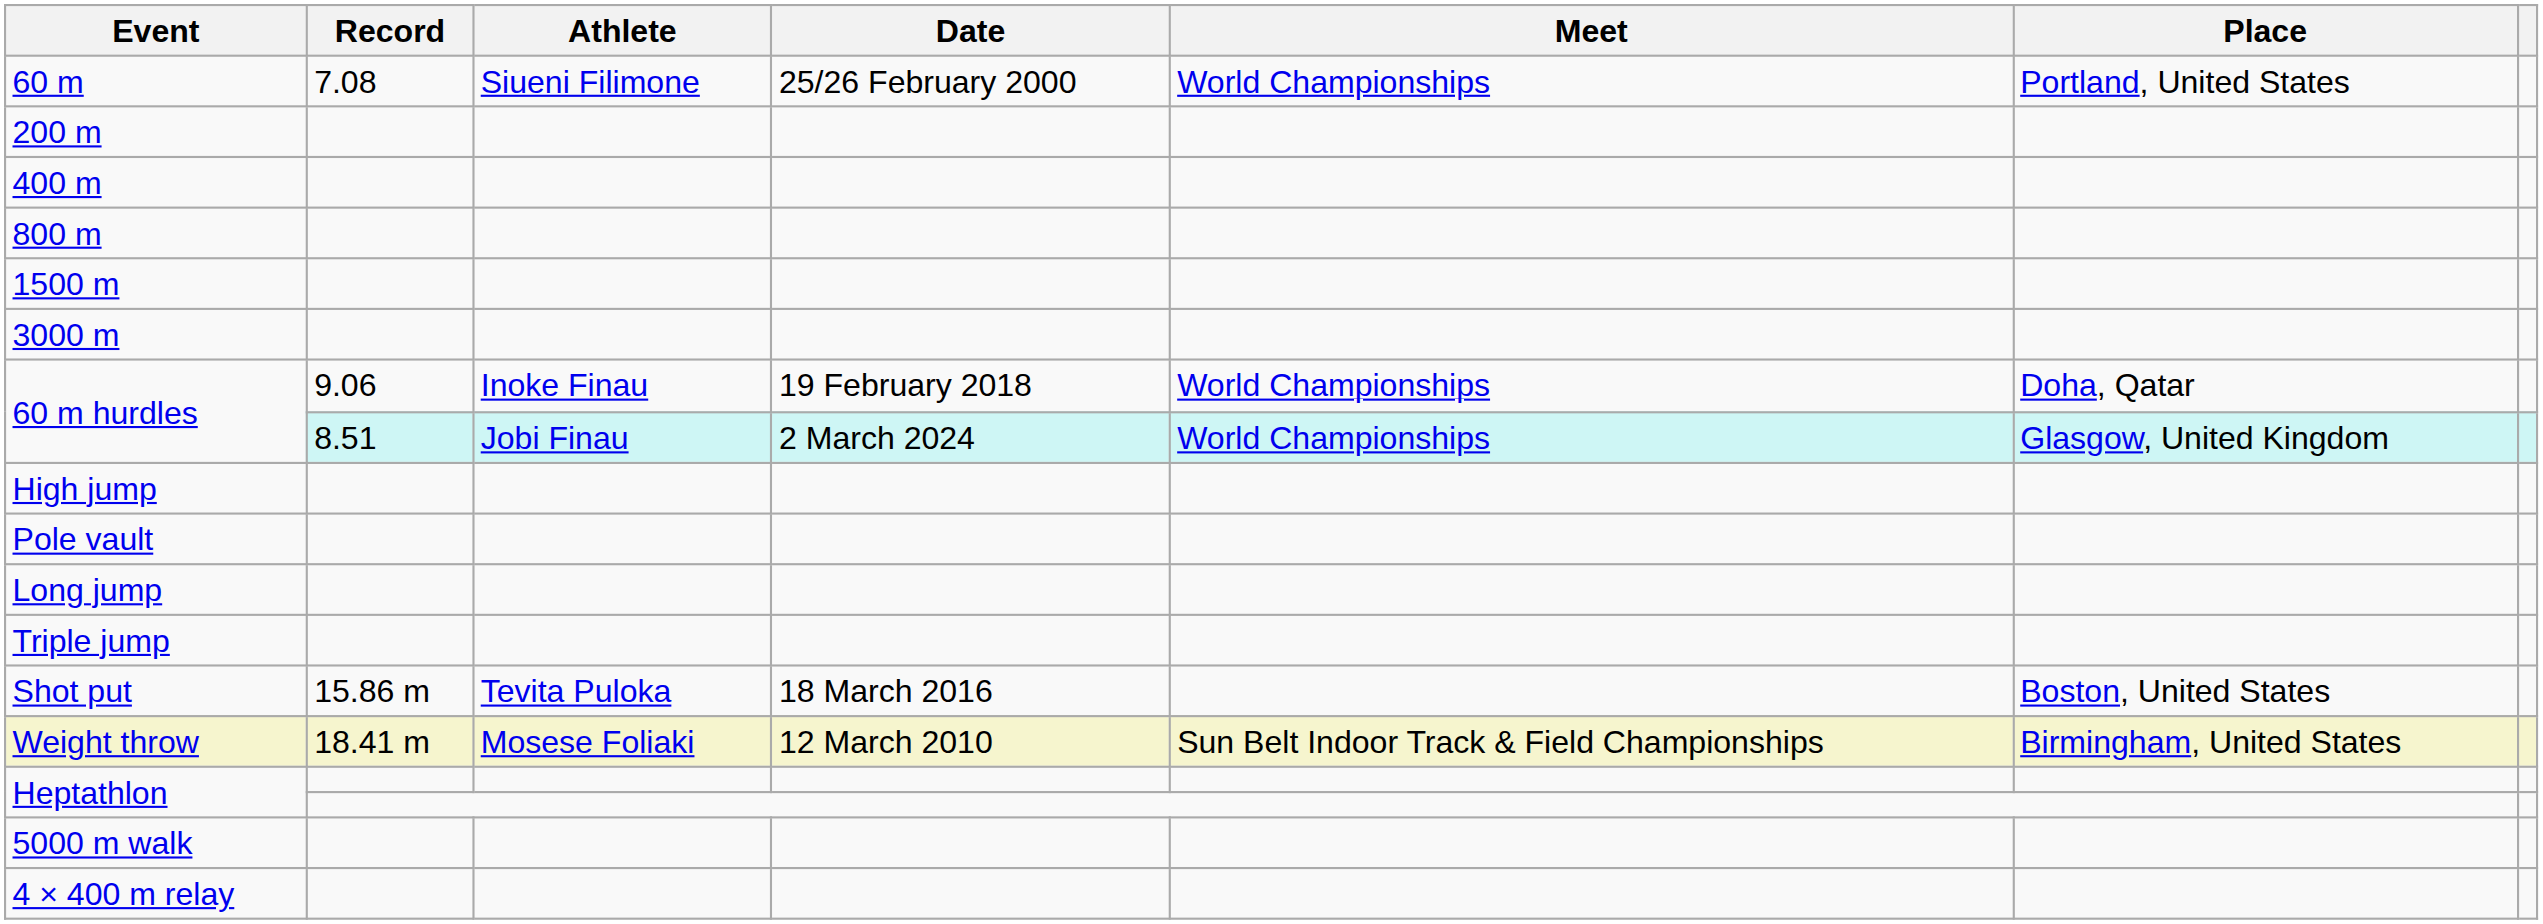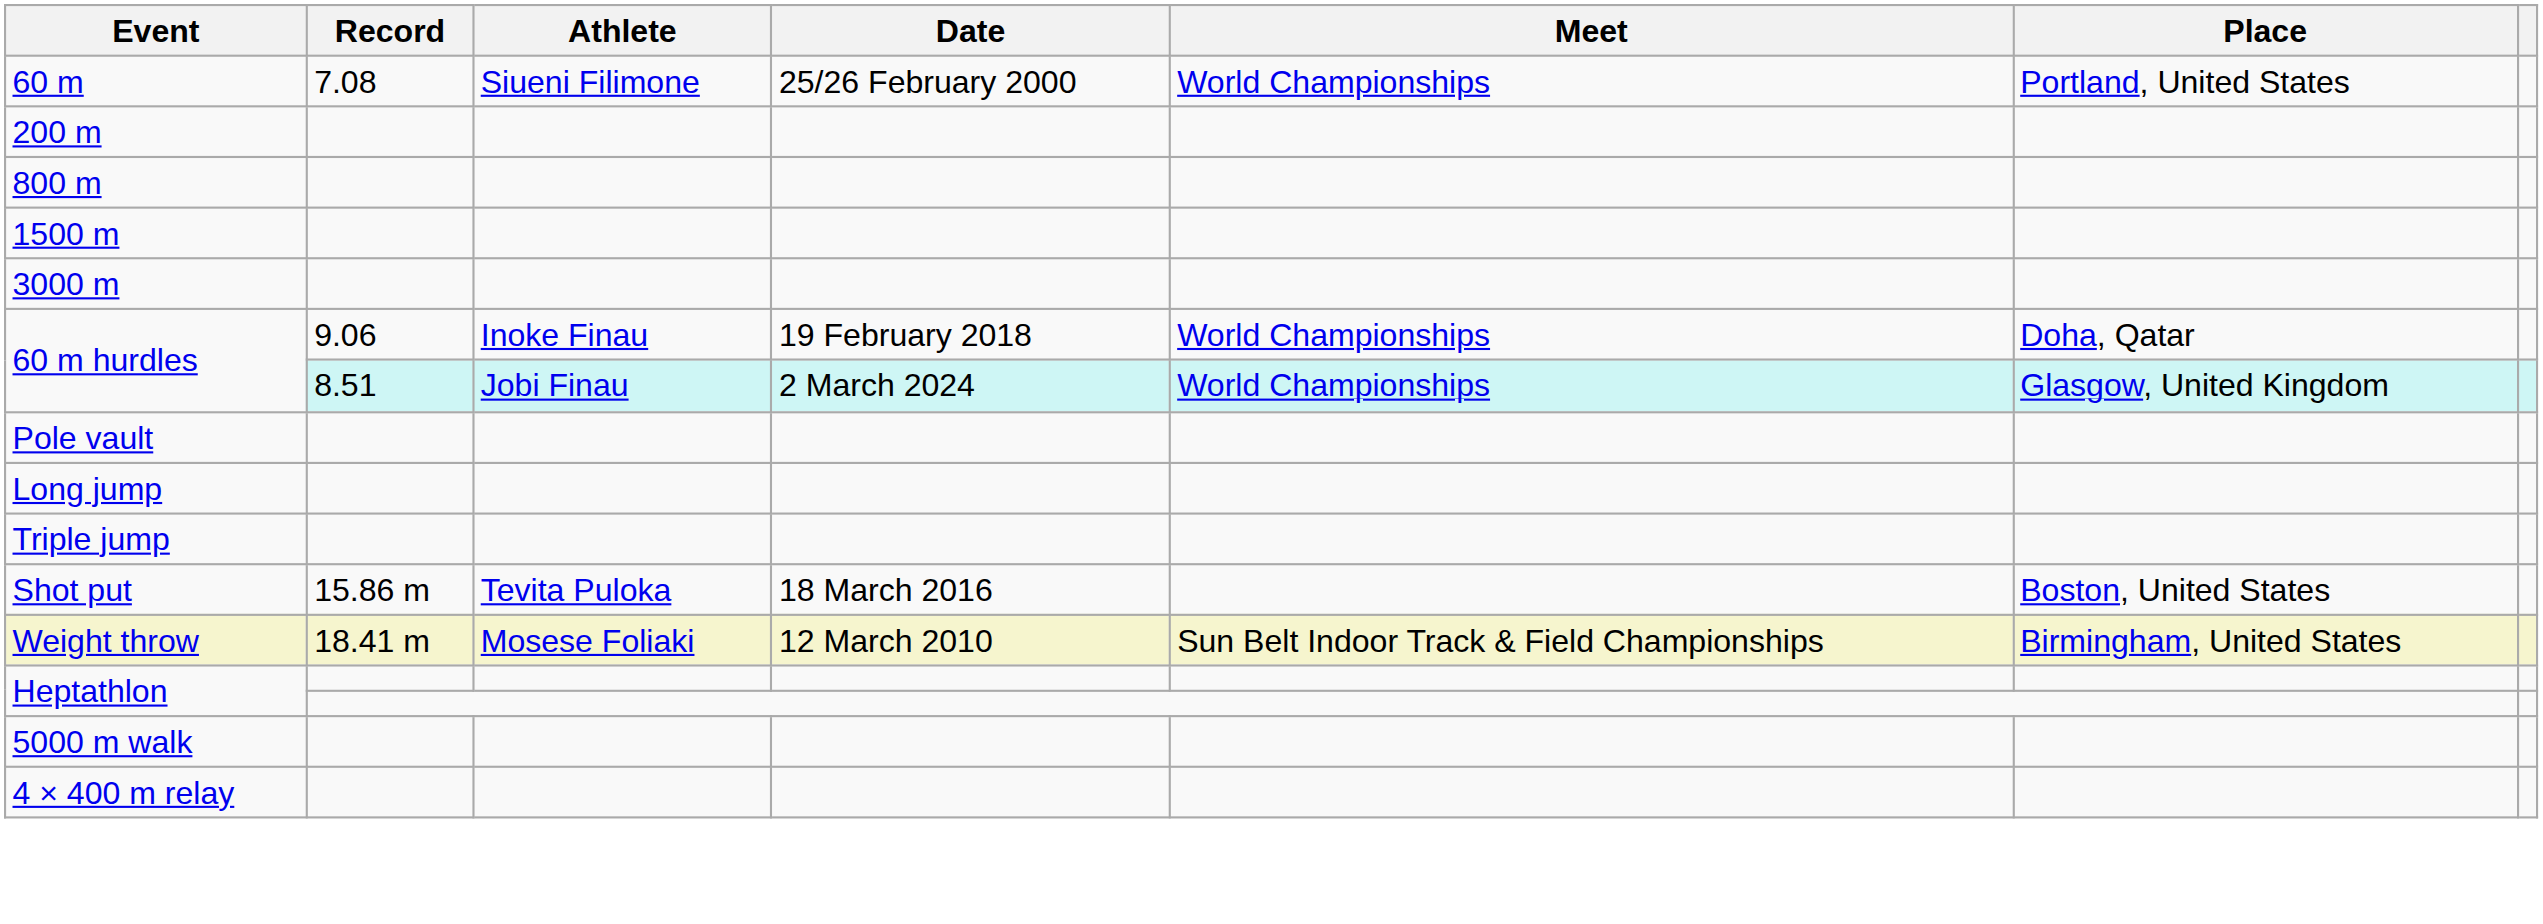- row: 400 m
- row: High jump
